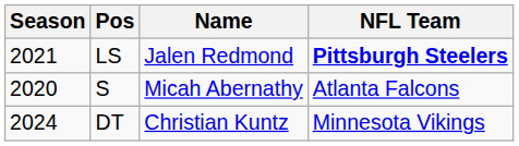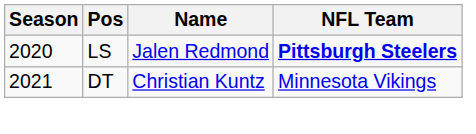LS | Season: 2021 -> 2020
- row: 2020 | S | Micah Abernathy | Atlanta Falcons
DT | Season: 2024 -> 2021
